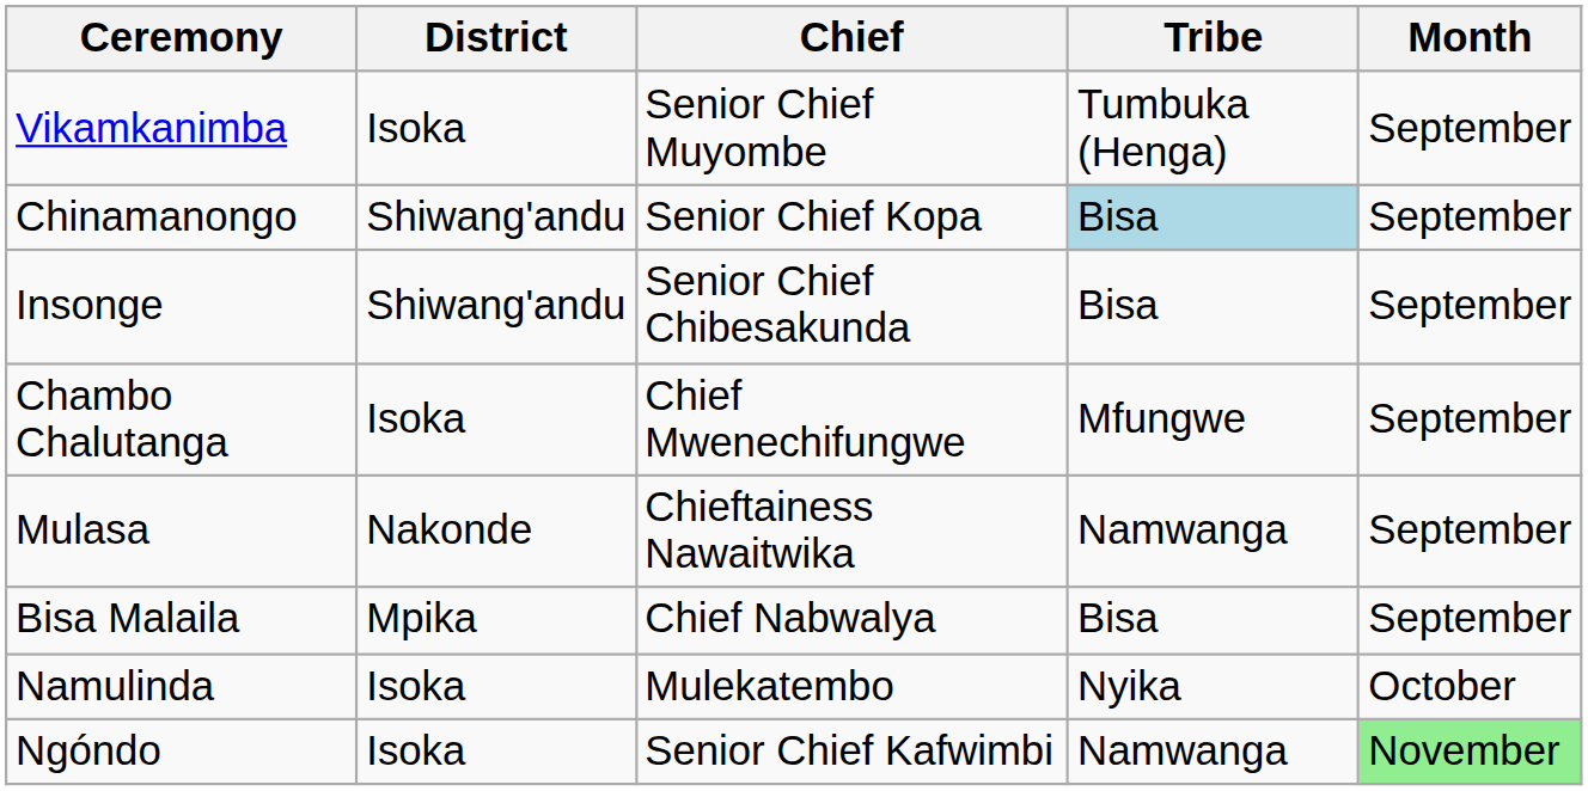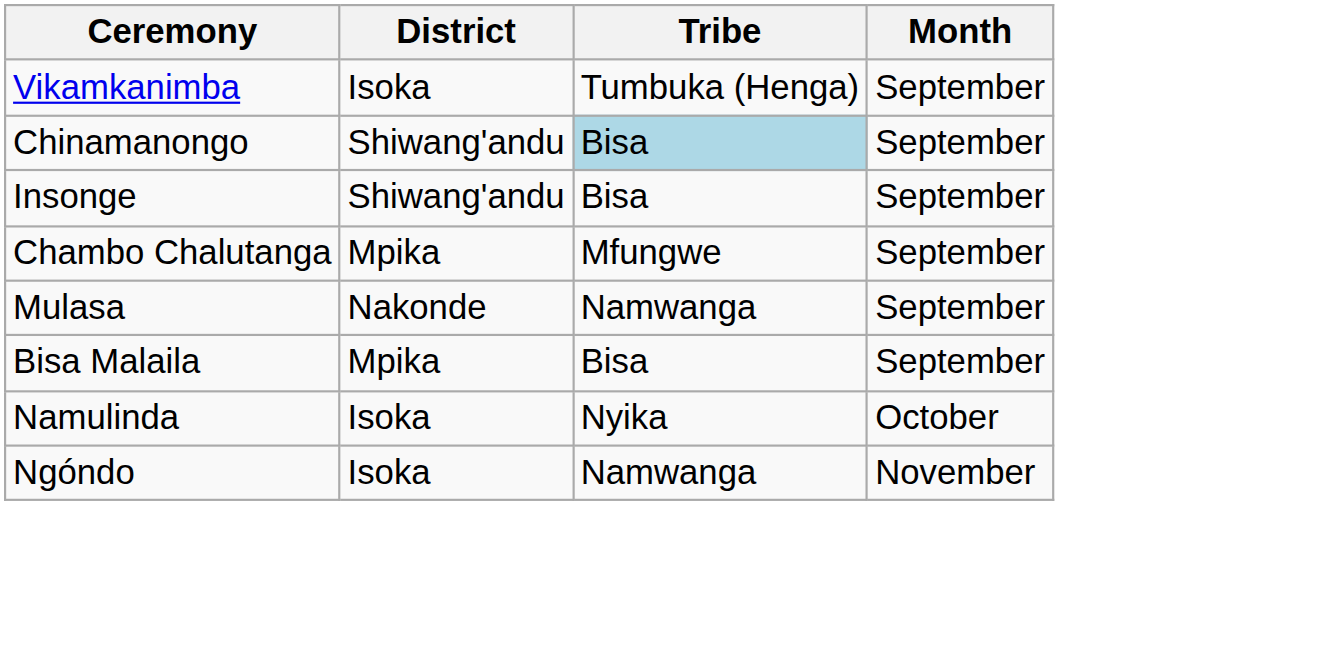- column: Chief | Senior Chief Muyombe | Senior Chief Kopa | Senior Chief Chibesakunda | Chief Mwenechifungwe | Chieftainess Nawaitwika | Chief Nabwalya | Mulekatembo | Senior Chief Kafwimbi
Chambo Chalutanga | District: Isoka -> Mpika
Ngóndo | Month: lightgreen background -> no background
